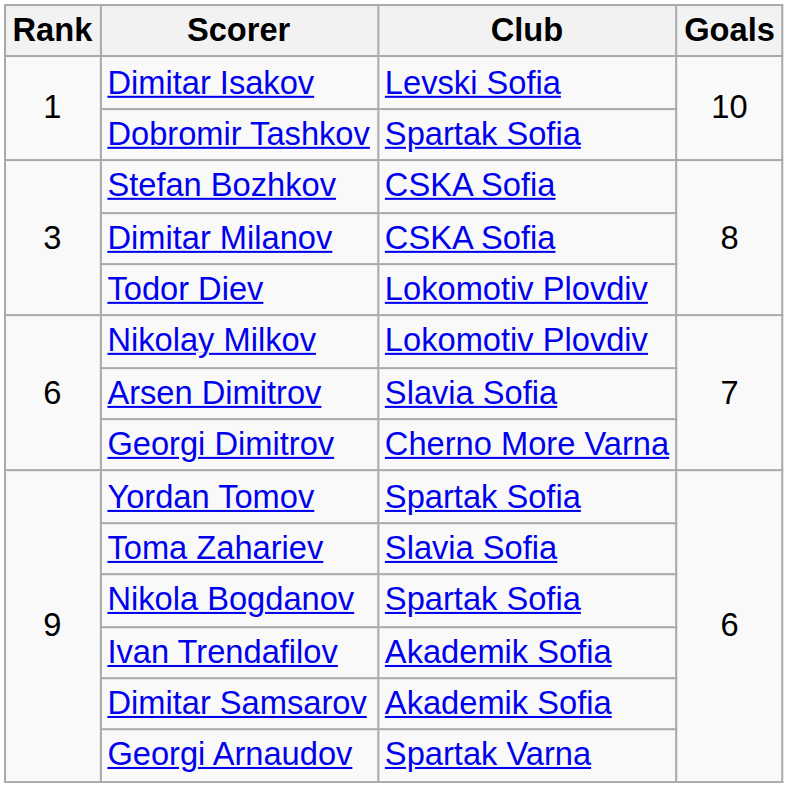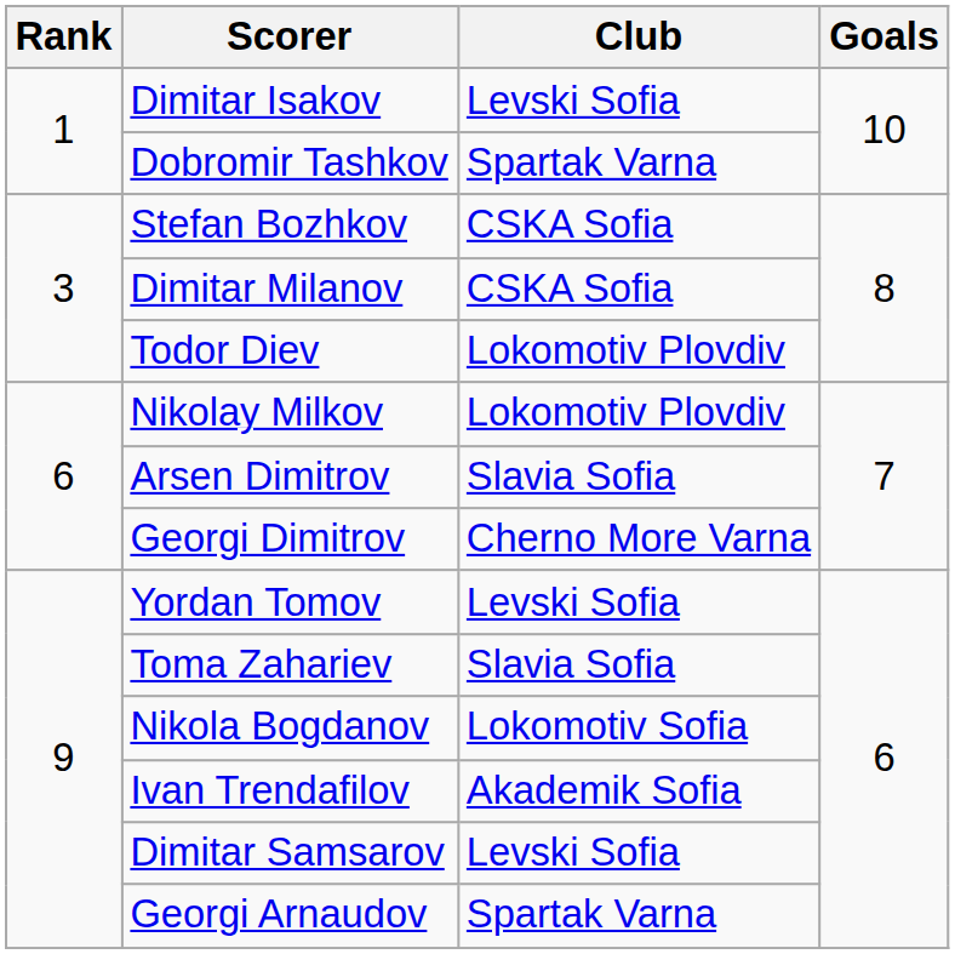Dobromir Tashkov | Club: Spartak Sofia -> Spartak Varna
Yordan Tomov | Club: Spartak Sofia -> Levski Sofia
Nikola Bogdanov | Club: Spartak Sofia -> Lokomotiv Sofia
Dimitar Samsarov | Club: Akademik Sofia -> Levski Sofia
